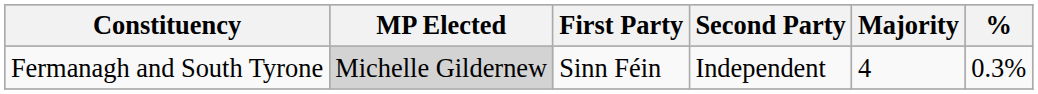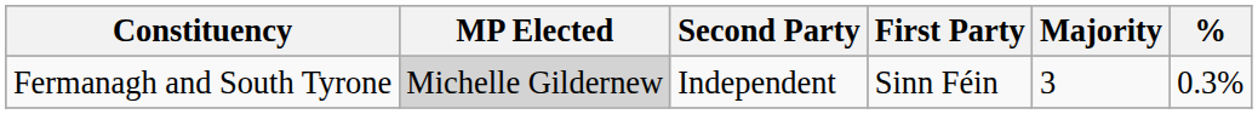columns swapped: First Party <-> Second Party
Fermanagh and South Tyrone | Majority: 4 -> 3
